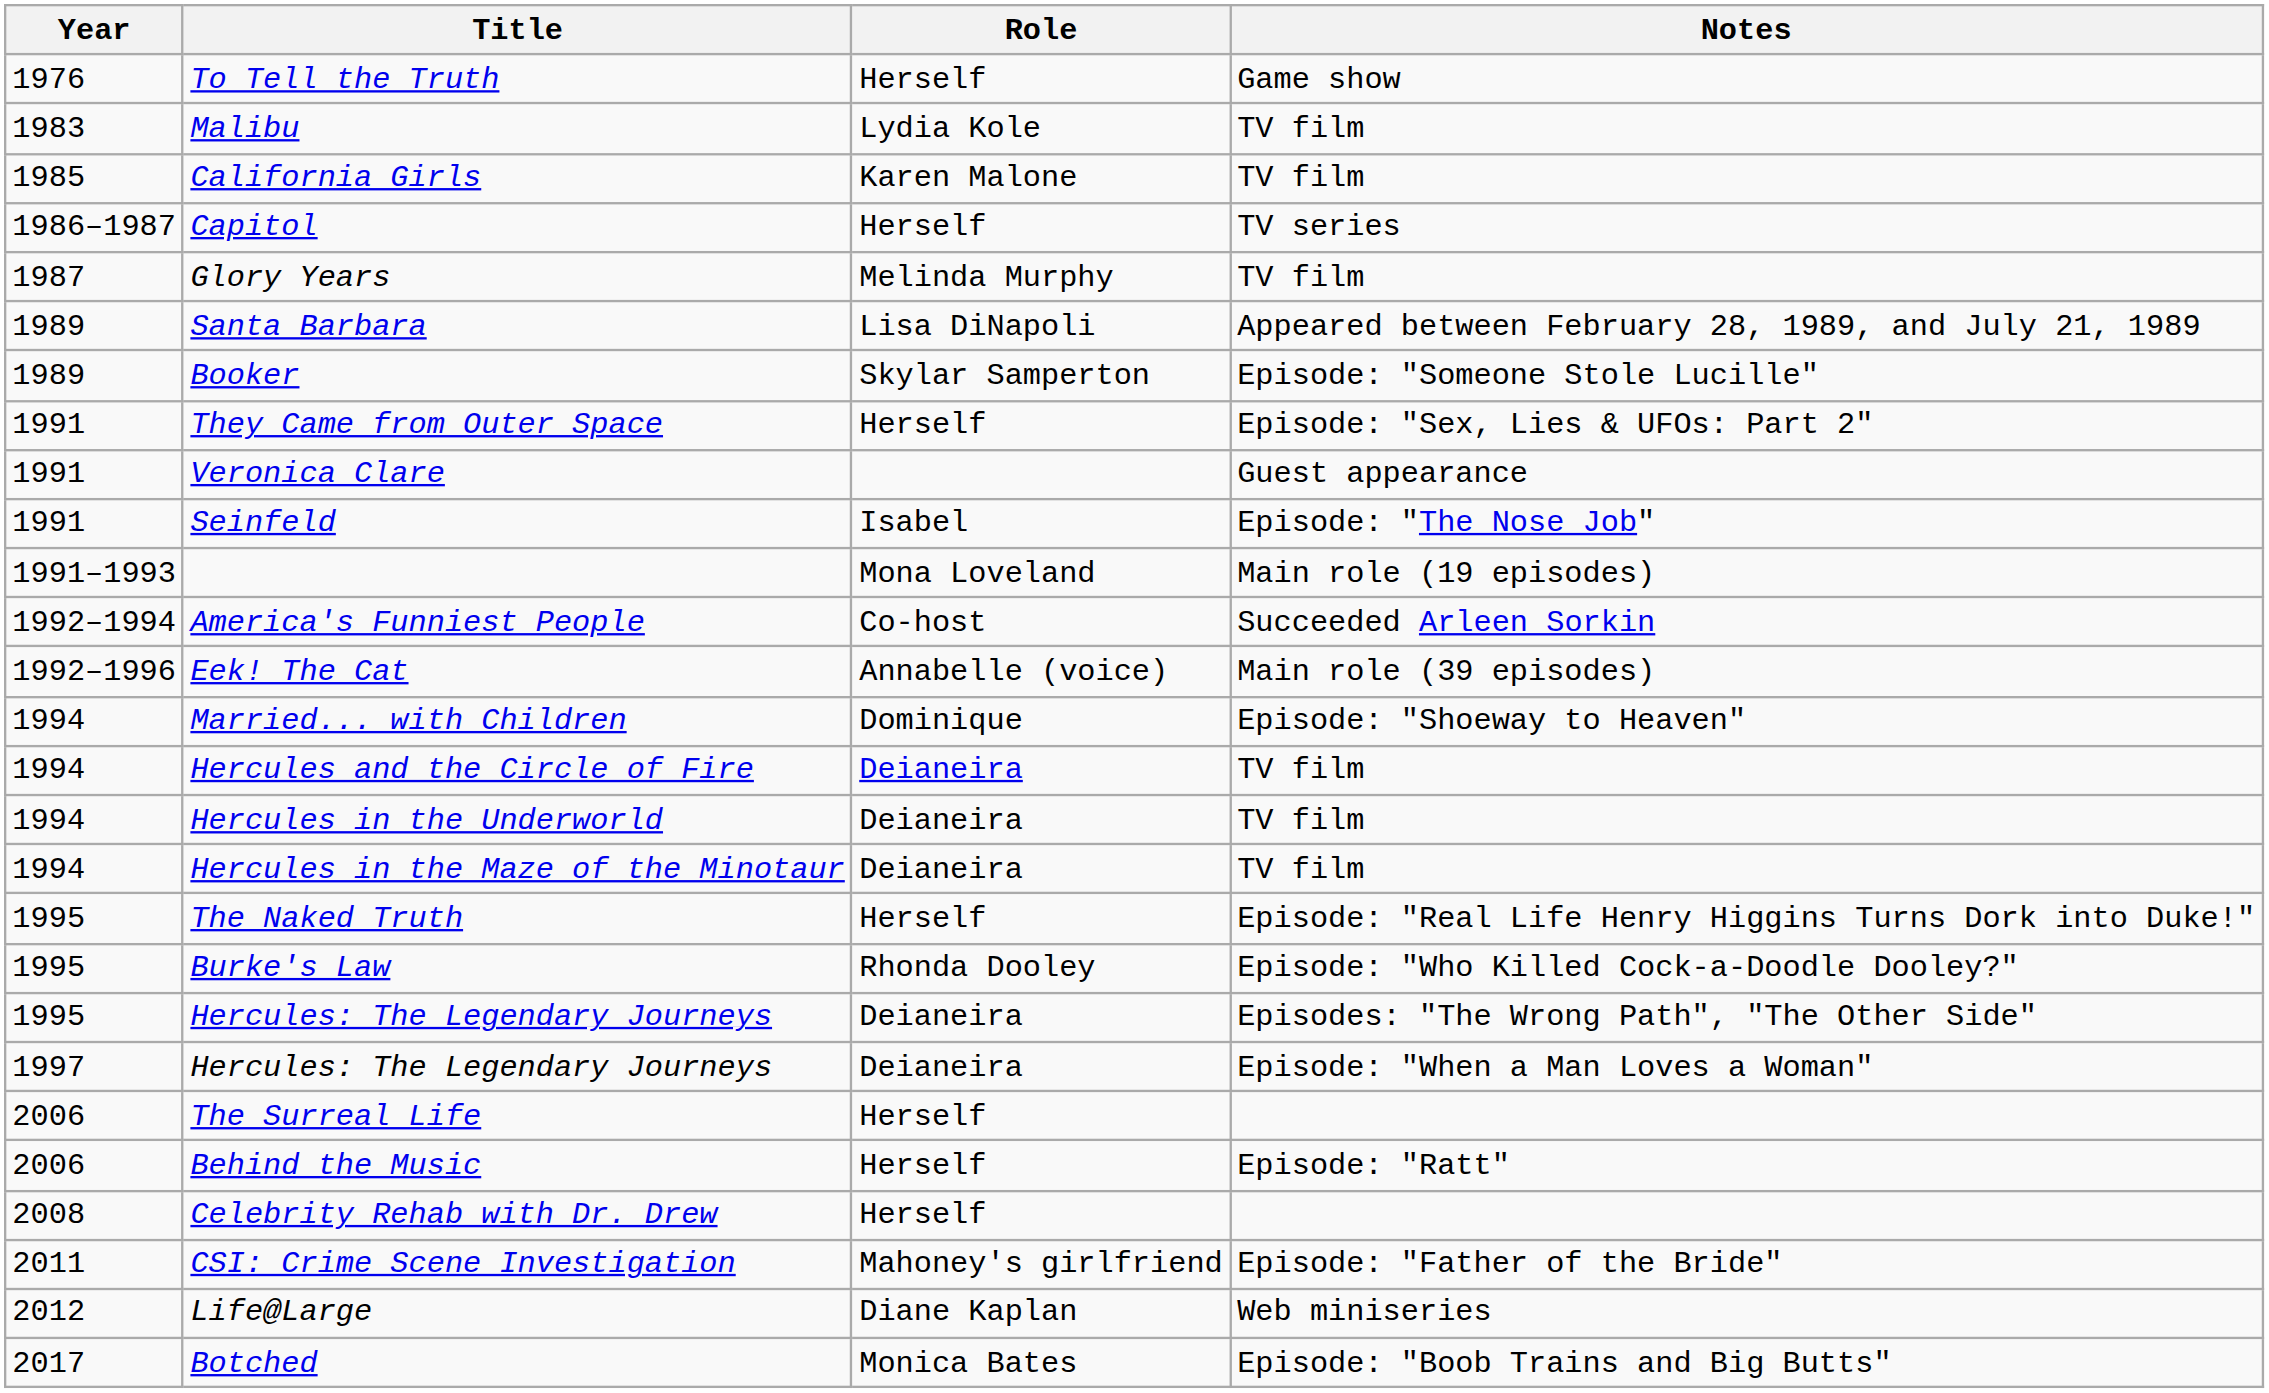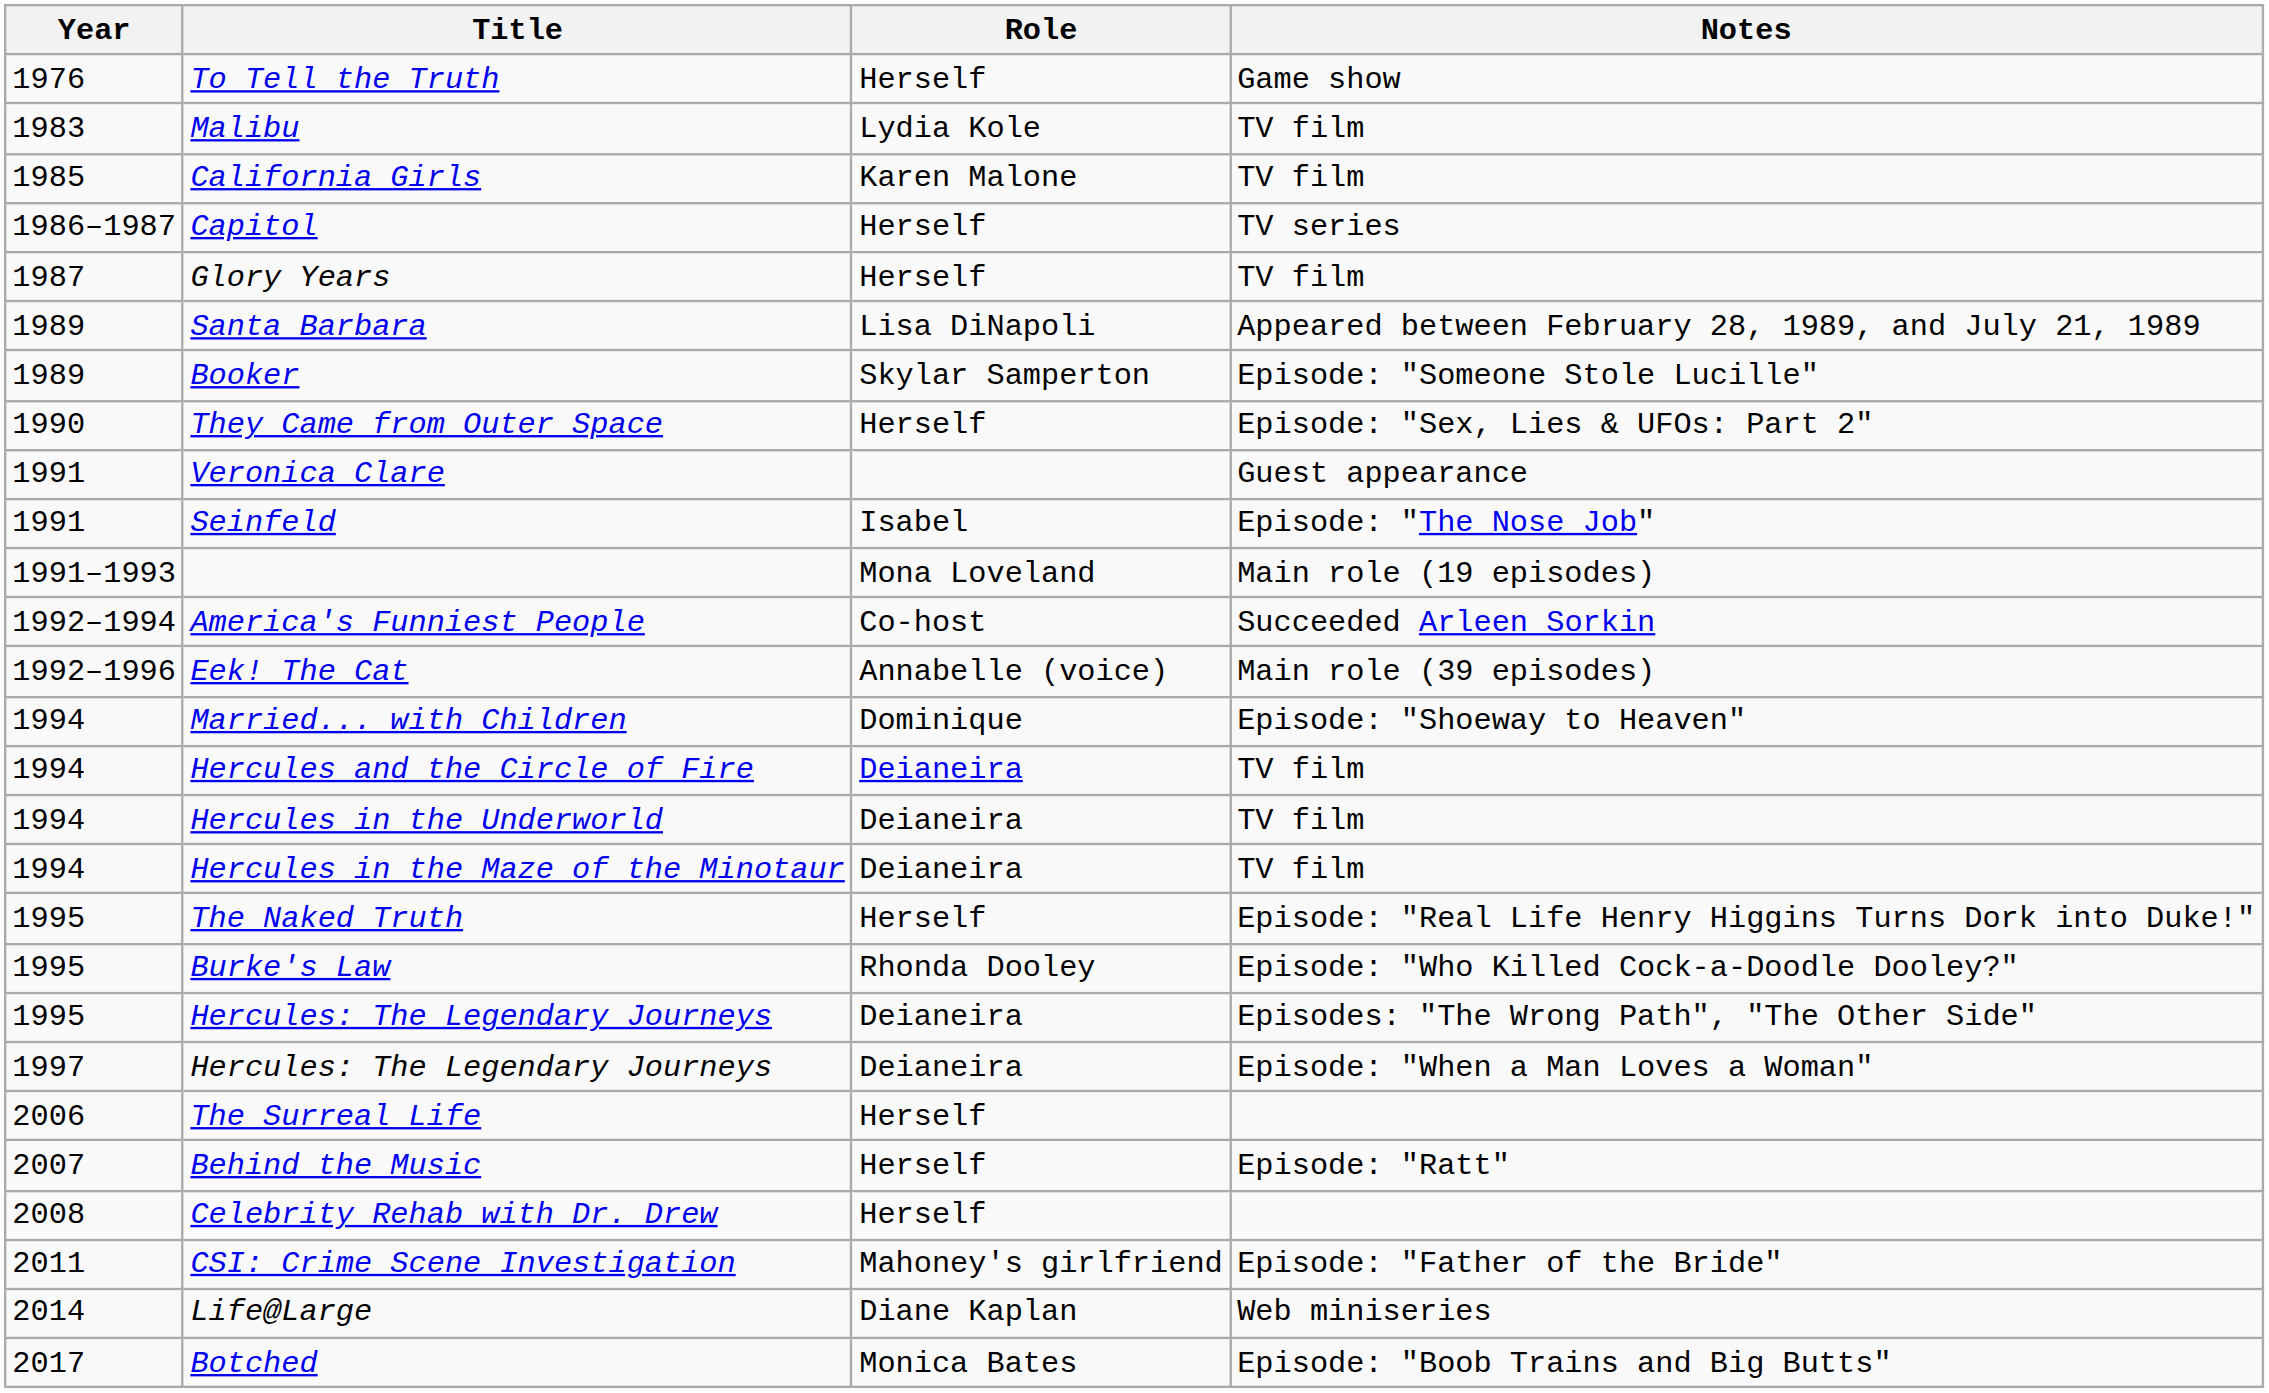Glory Years | Role: Melinda Murphy -> Herself
They Came from Outer Space | Year: 1991 -> 1990
Behind the Music | Year: 2006 -> 2007
Life@Large | Year: 2012 -> 2014
